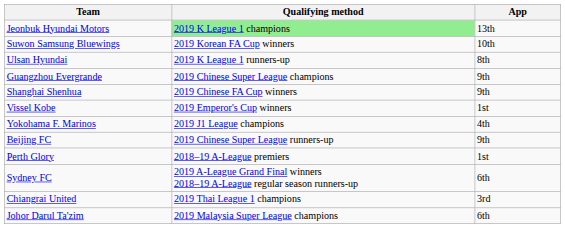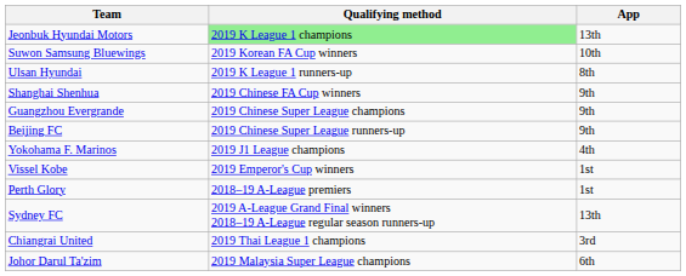rows swapped: Guangzhou Evergrande <-> Shanghai Shenhua
rows swapped: Beijing FC <-> Vissel Kobe
Sydney FC | App: 6th -> 13th
